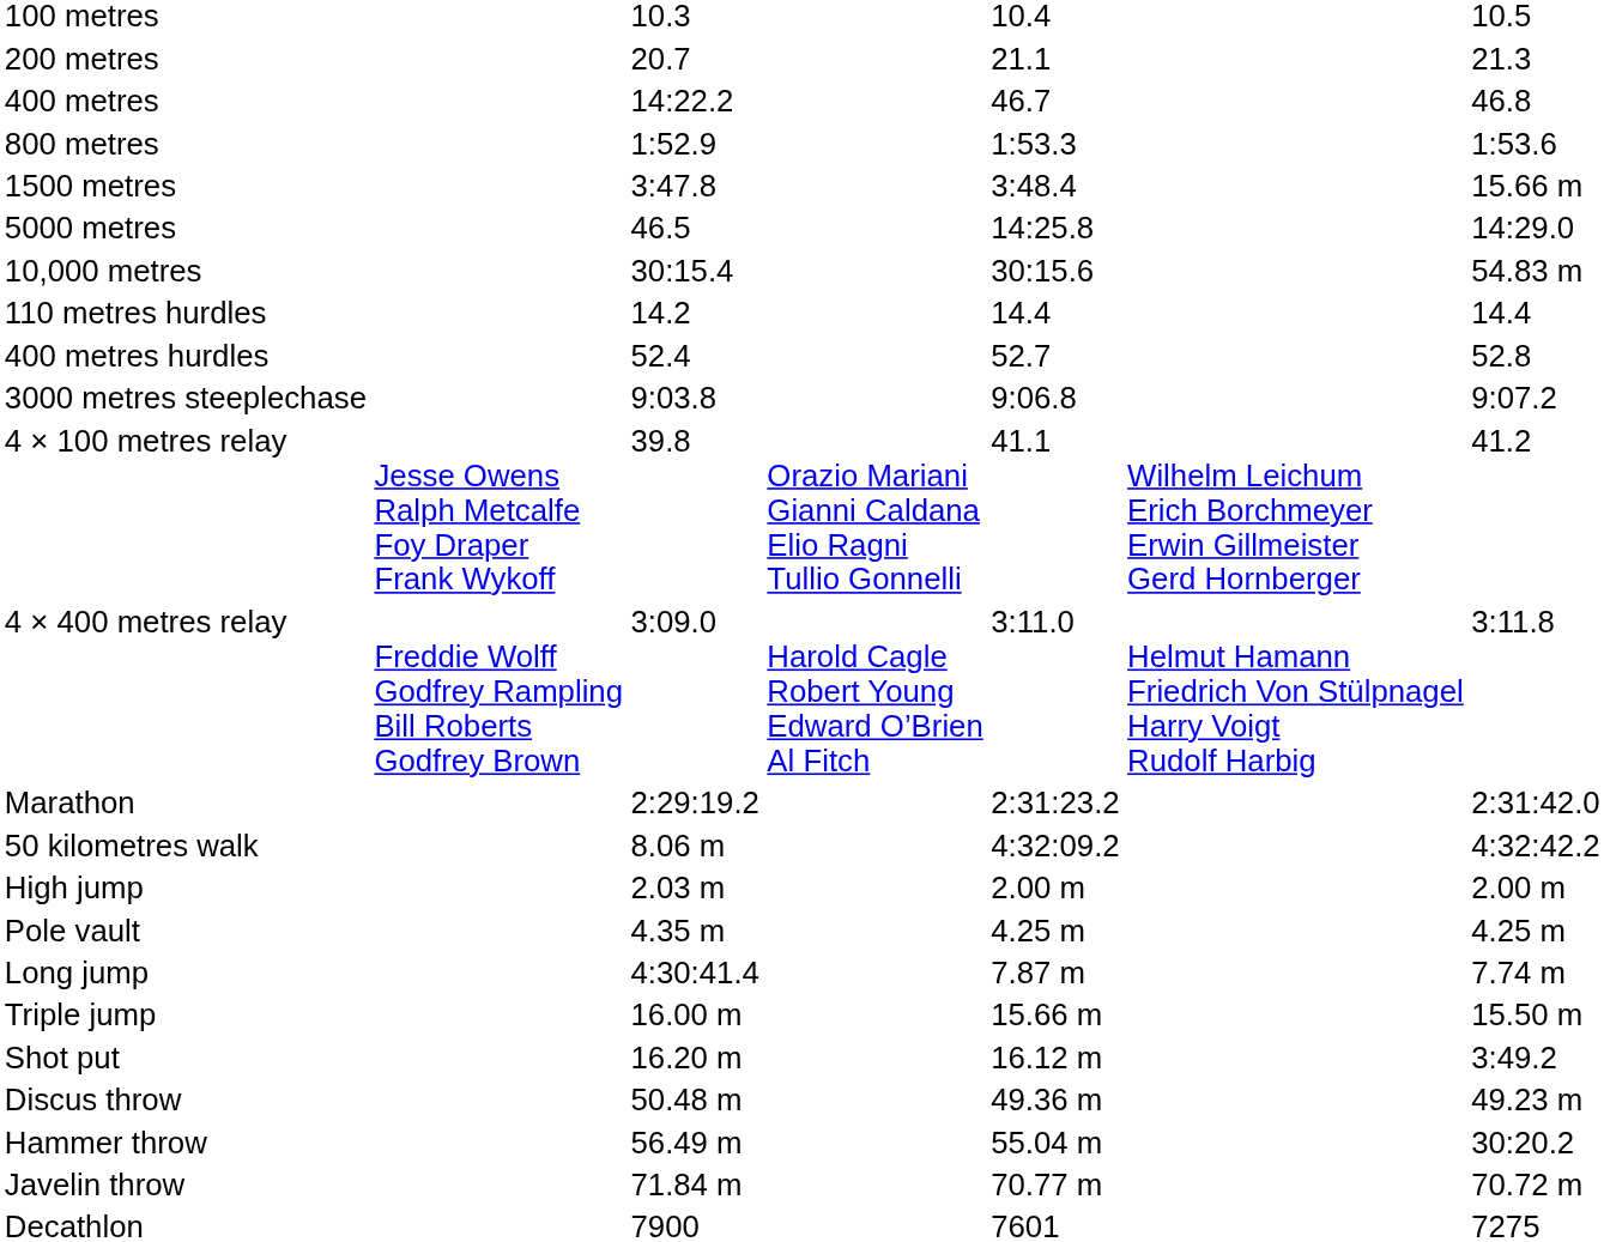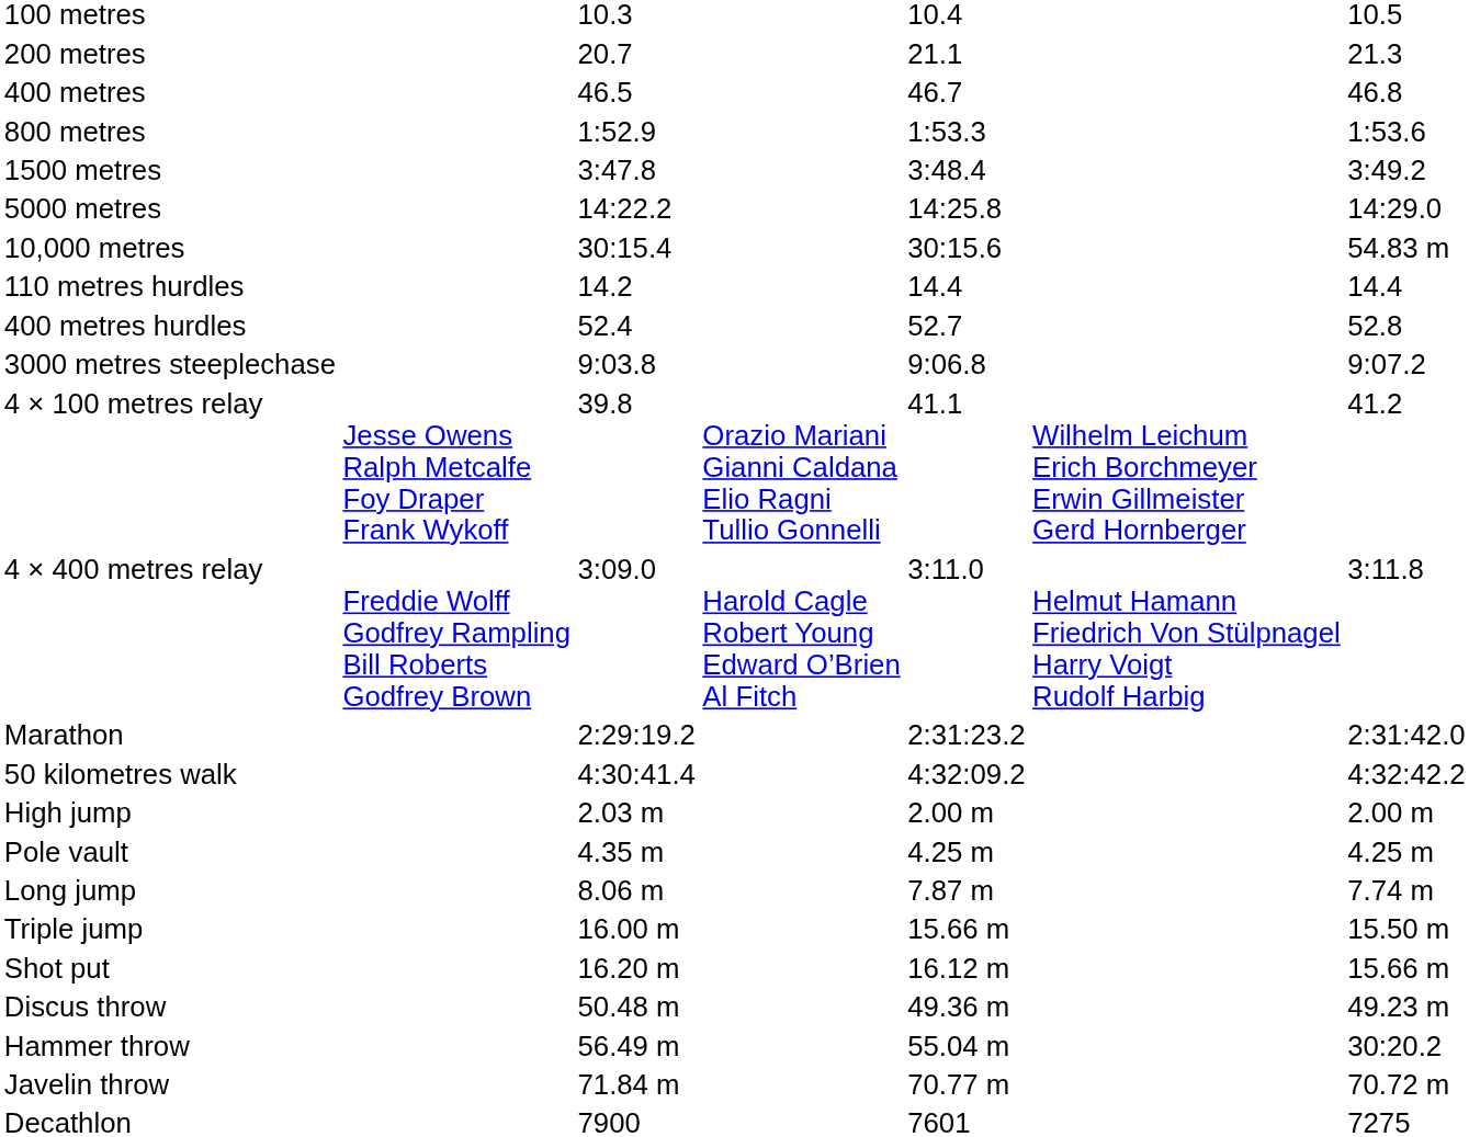400 metres | column 3: 14:22.2 -> 46.5
1500 metres | column 7: 15.66 m -> 3:49.2
5000 metres | column 3: 46.5 -> 14:22.2
50 kilometres walk | column 3: 8.06 m -> 4:30:41.4
Long jump | column 3: 4:30:41.4 -> 8.06 m
Shot put | column 7: 3:49.2 -> 15.66 m
